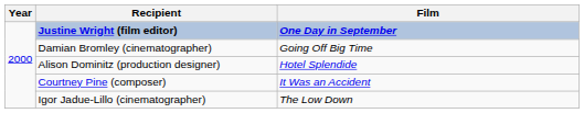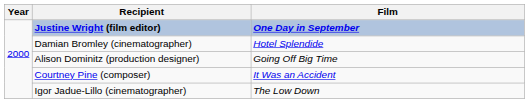Damian Bromley (cinematographer) | Film: Going Off Big Time -> Hotel Splendide
Alison Dominitz (production designer) | Film: Hotel Splendide -> Going Off Big Time
